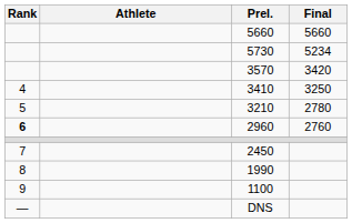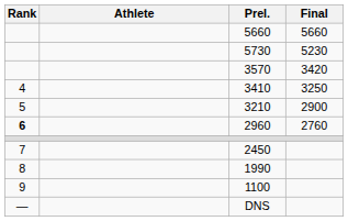5730 | Final: 5234 -> 5230
3210 | Final: 2780 -> 2900
